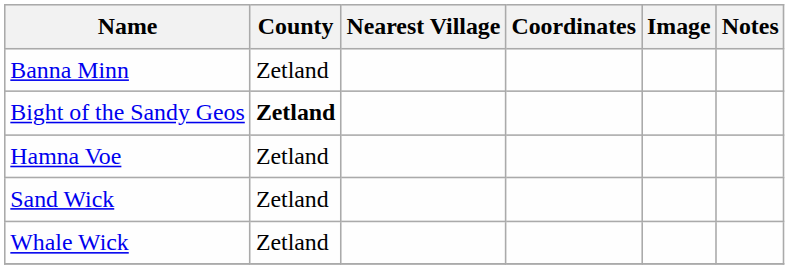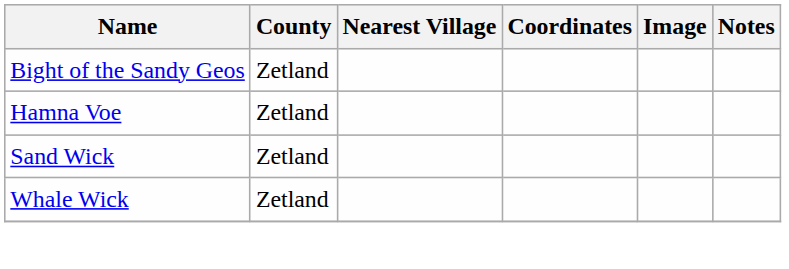- row: Banna Minn | Zetland
Bight of the Sandy Geos | County: bold -> normal
